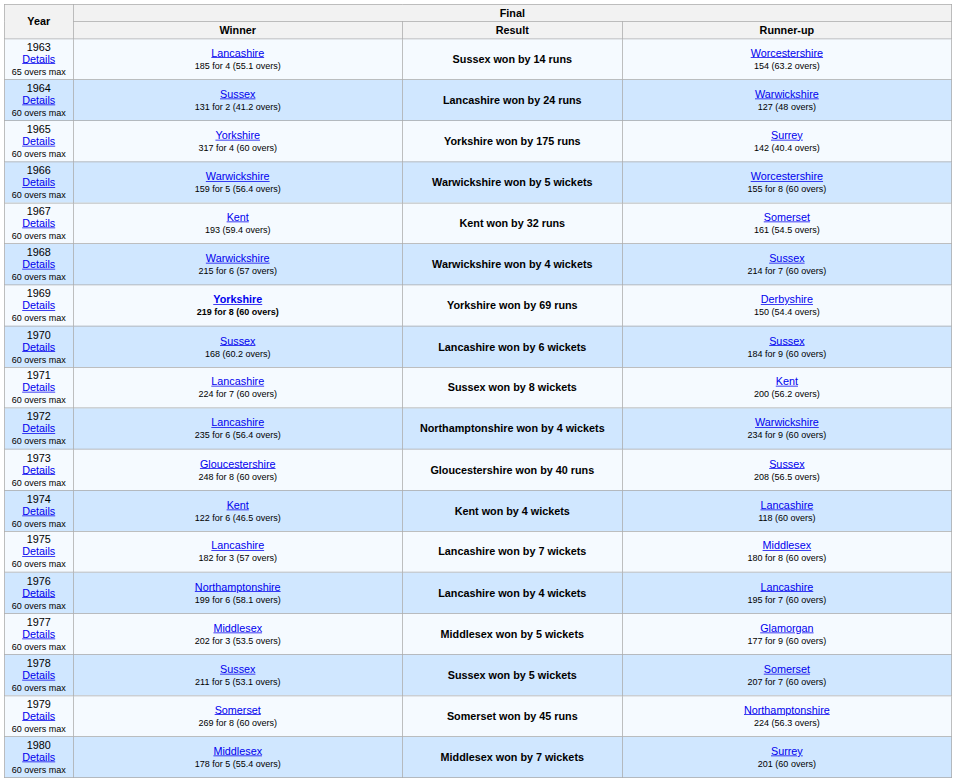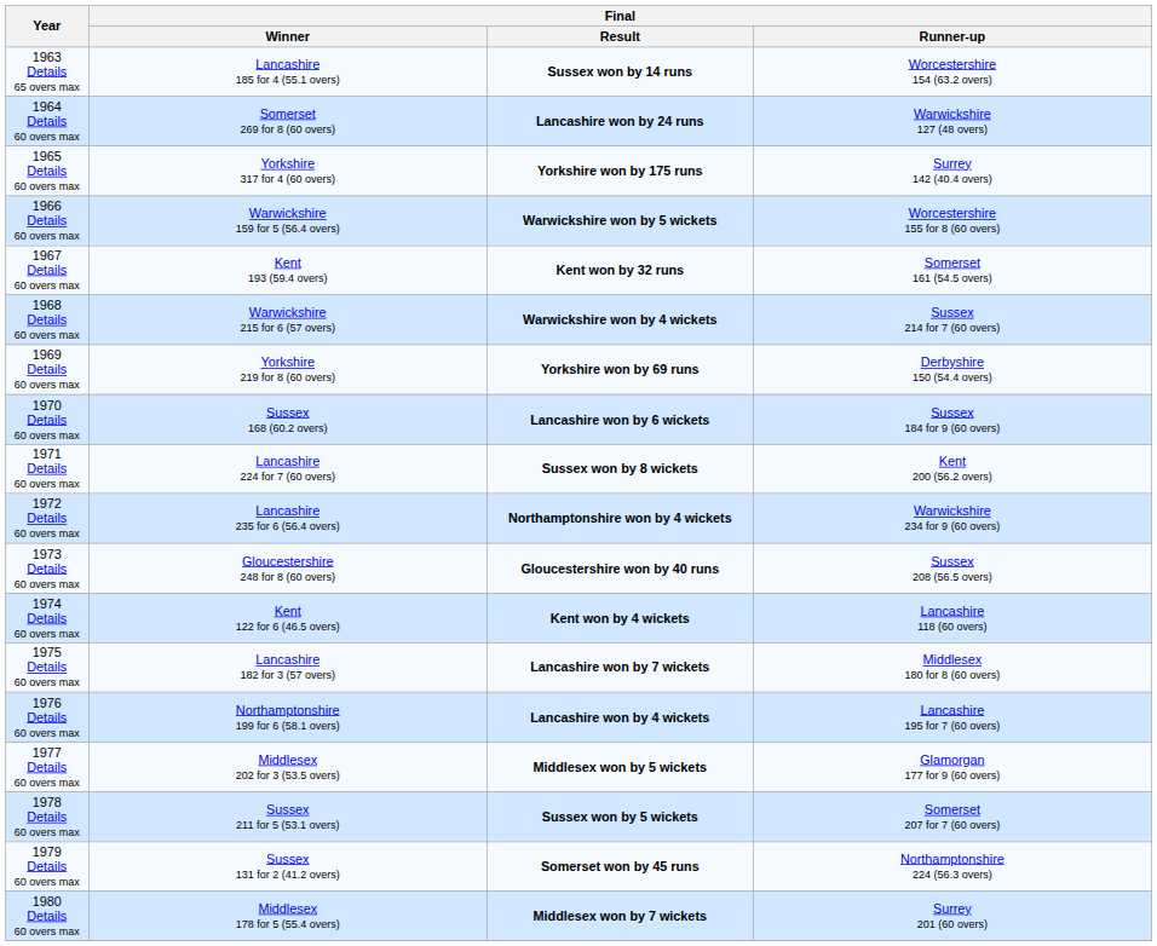1964 Details 60 overs max | Final / Winner: Sussex 131 for 2 (41.2 overs) -> Somerset 269 for 8 (60 overs)
1969 Details 60 overs max | Final / Winner: bold -> normal
1979 Details 60 overs max | Final / Winner: Somerset 269 for 8 (60 overs) -> Sussex 131 for 2 (41.2 overs)
